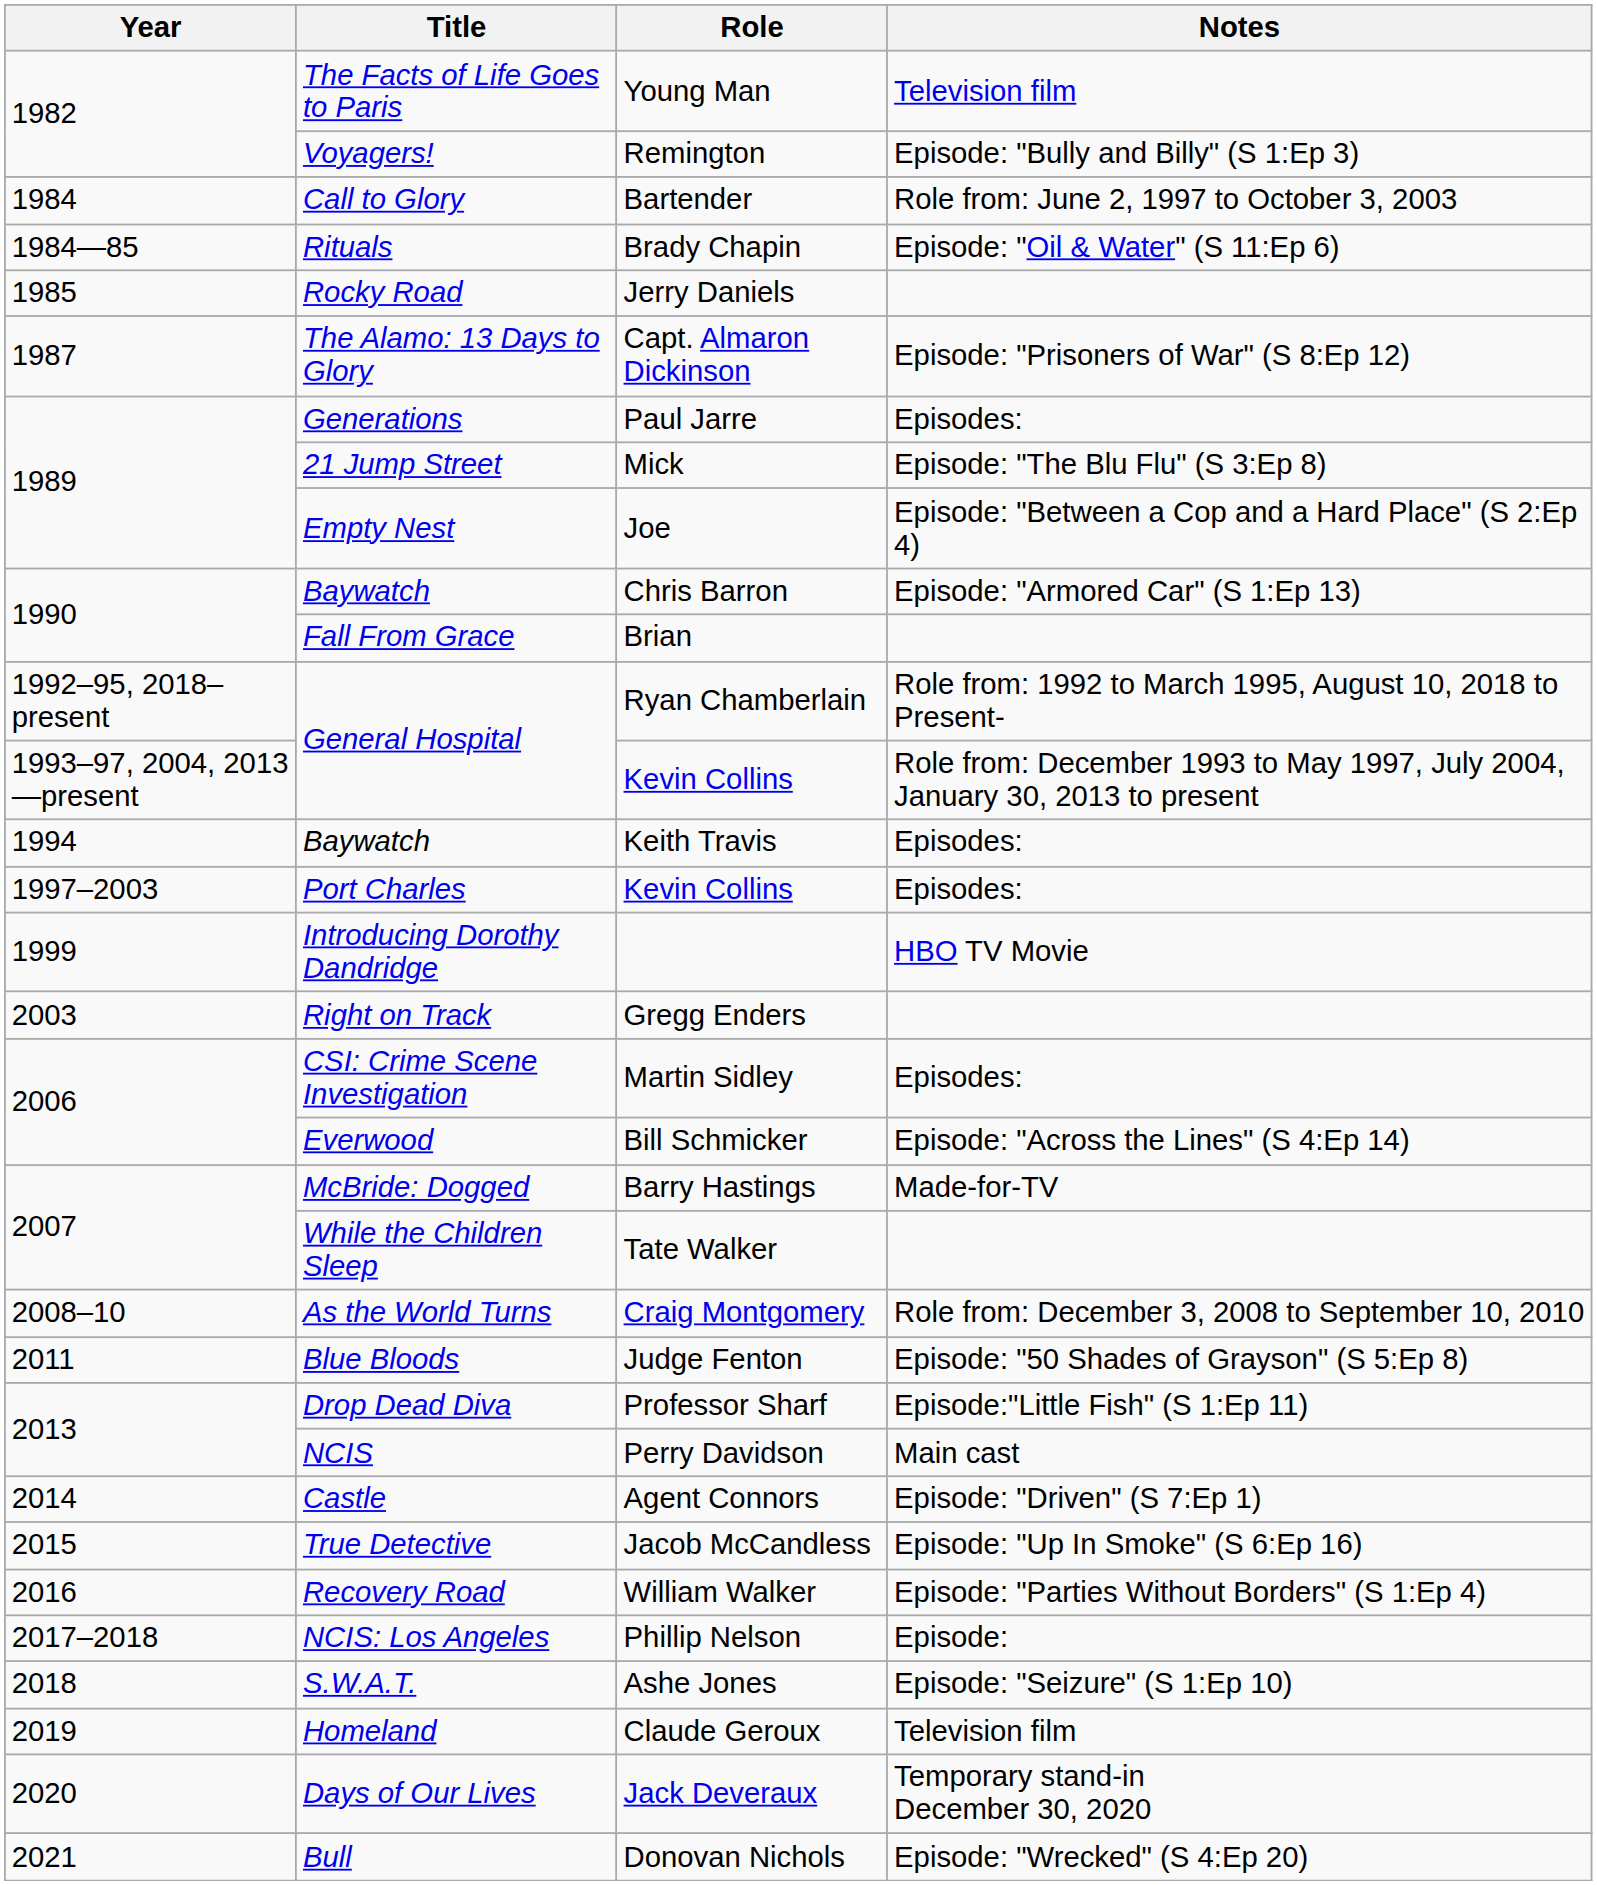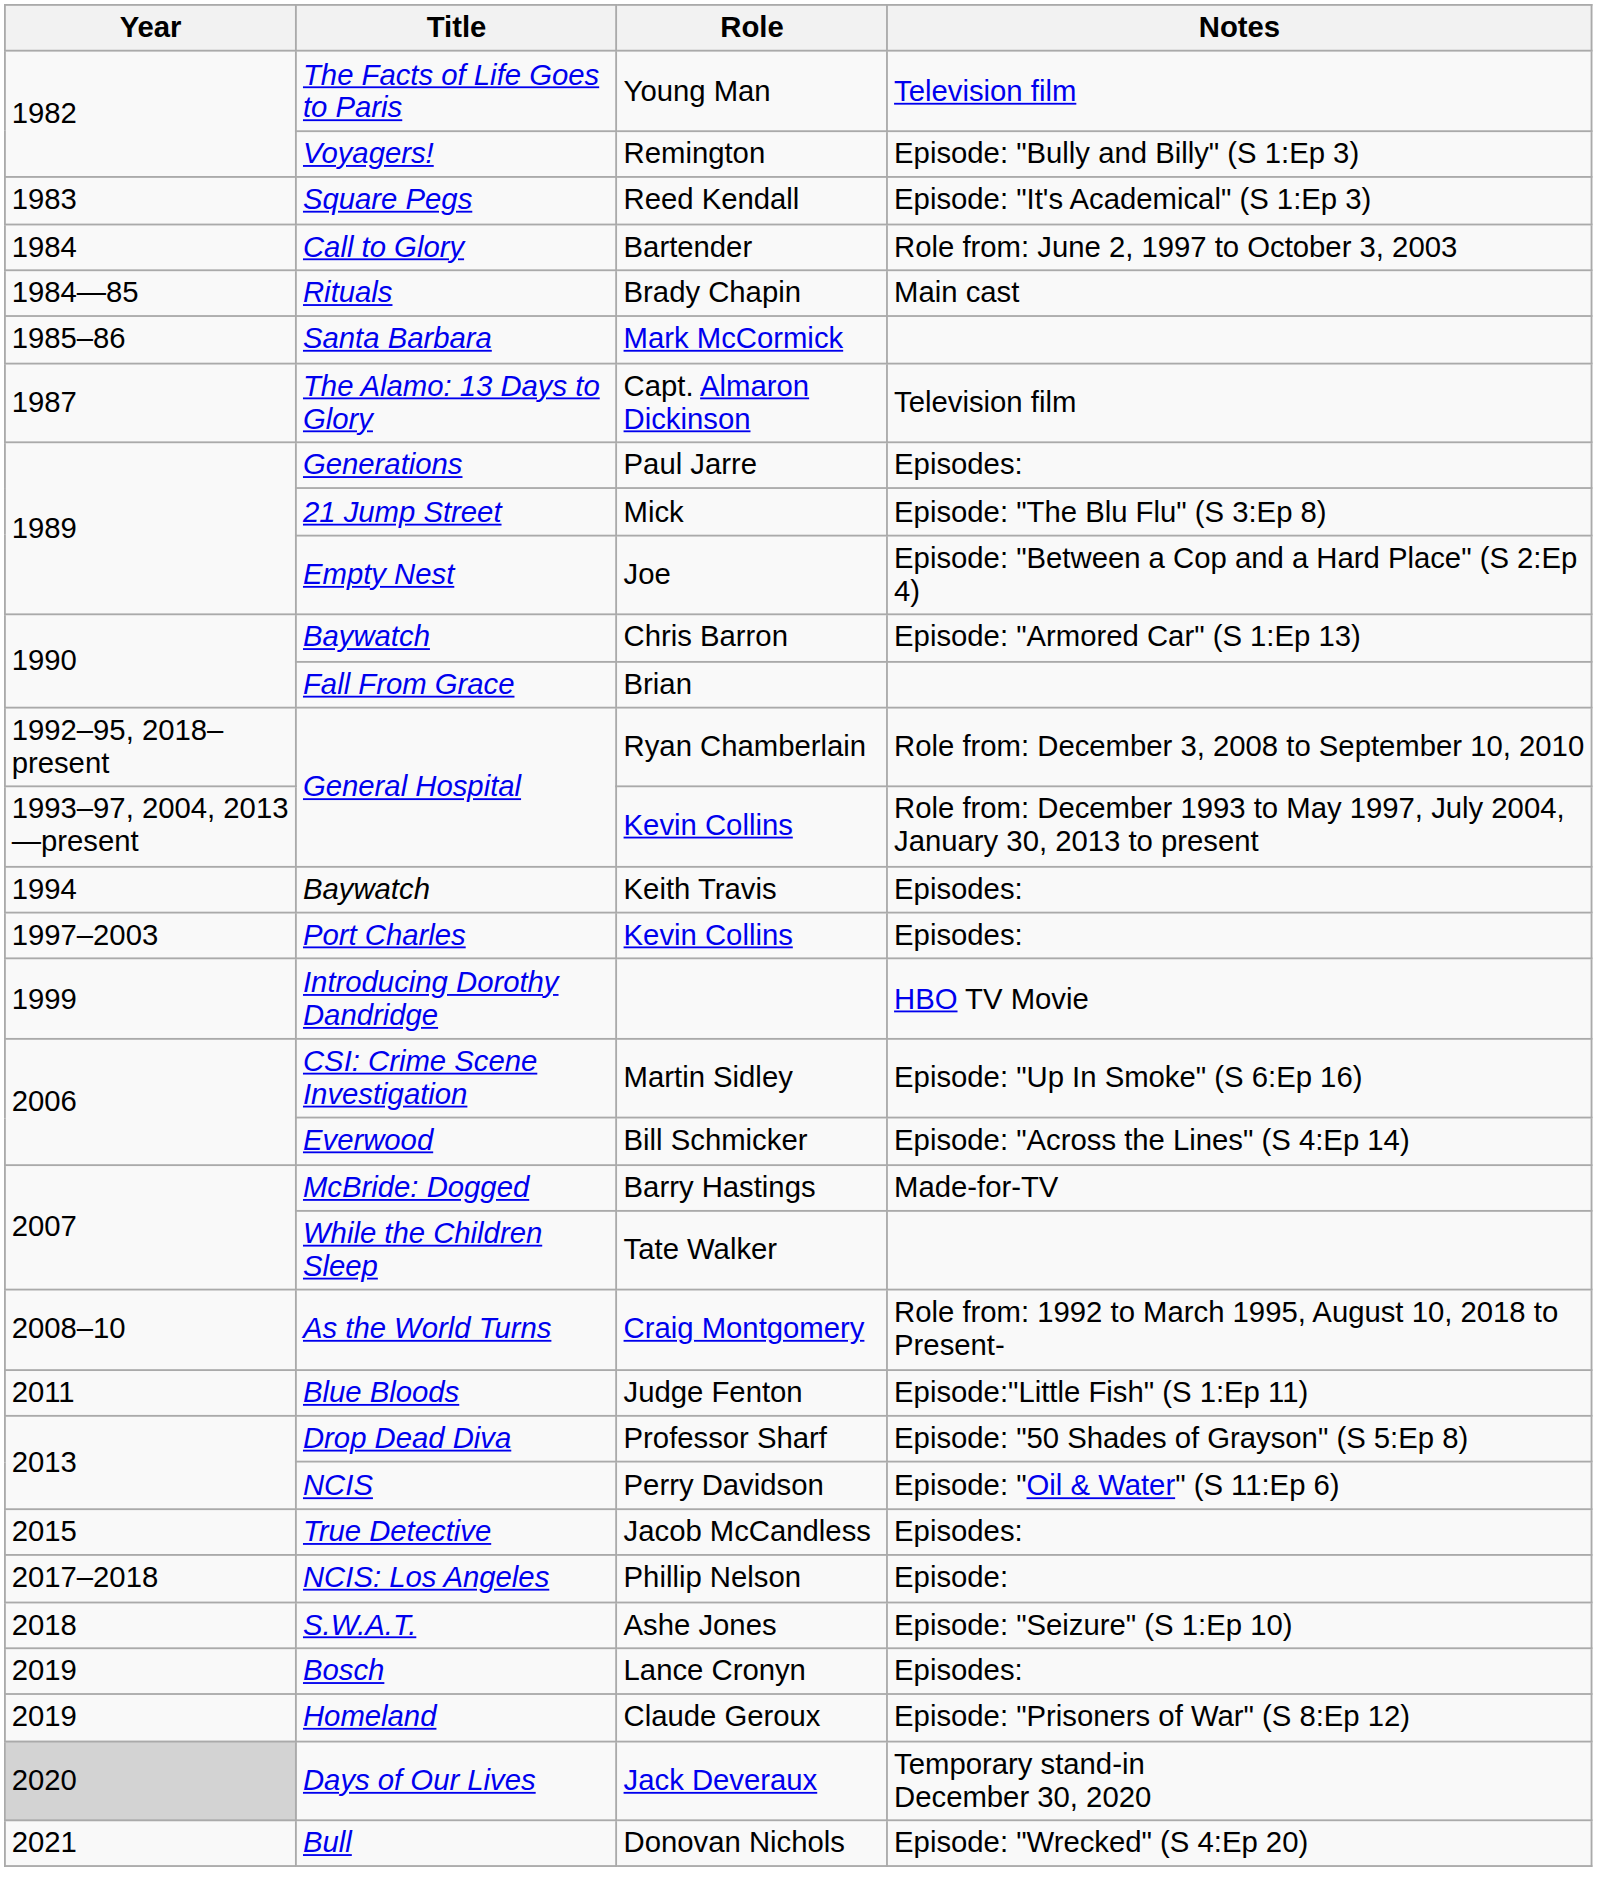+ row: 1983 | Square Pegs | Reed Kendall | Episode: "It's Academical" (S 1:Ep 3)
Brady Chapin | Notes: Episode: "Oil & Water" (S 11:Ep 6) -> Main cast
- row: 1985 | Rocky Road | Jerry Daniels
+ row: 1985–86 | Santa Barbara | Mark McCormick
Capt. Almaron Dickinson | Notes: Episode: "Prisoners of War" (S 8:Ep 12) -> Television film
Ryan Chamberlain | Notes: Role from: 1992 to March 1995, August 10, 2018 to Present- -> Role from: December 3, 2008 to September 10, 2010
- row: 2003 | Right on Track | Gregg Enders
Martin Sidley | Notes: Episodes: -> Episode: "Up In Smoke" (S 6:Ep 16)
Craig Montgomery | Notes: Role from: December 3, 2008 to September 10, 2010 -> Role from: 1992 to March 1995, August 10, 2018 to Present-
Judge Fenton | Notes: Episode: "50 Shades of Grayson" (S 5:Ep 8) -> Episode:"Little Fish" (S 1:Ep 11)
Professor Sharf | Notes: Episode:"Little Fish" (S 1:Ep 11) -> Episode: "50 Shades of Grayson" (S 5:Ep 8)
Perry Davidson | Notes: Main cast -> Episode: "Oil & Water" (S 11:Ep 6)
- row: 2014 | Castle | Agent Connors | Episode: "Driven" (S 7:Ep 1)
Jacob McCandless | Notes: Episode: "Up In Smoke" (S 6:Ep 16) -> Episodes:
- row: 2016 | Recovery Road | William Walker | Episode: "Parties Without Borders" (S 1:Ep 4)
+ row: 2019 | Bosch | Lance Cronyn | Episodes:
Claude Geroux | Notes: Television film -> Episode: "Prisoners of War" (S 8:Ep 12)
Jack Deveraux | Year: no background -> lightgrey background
